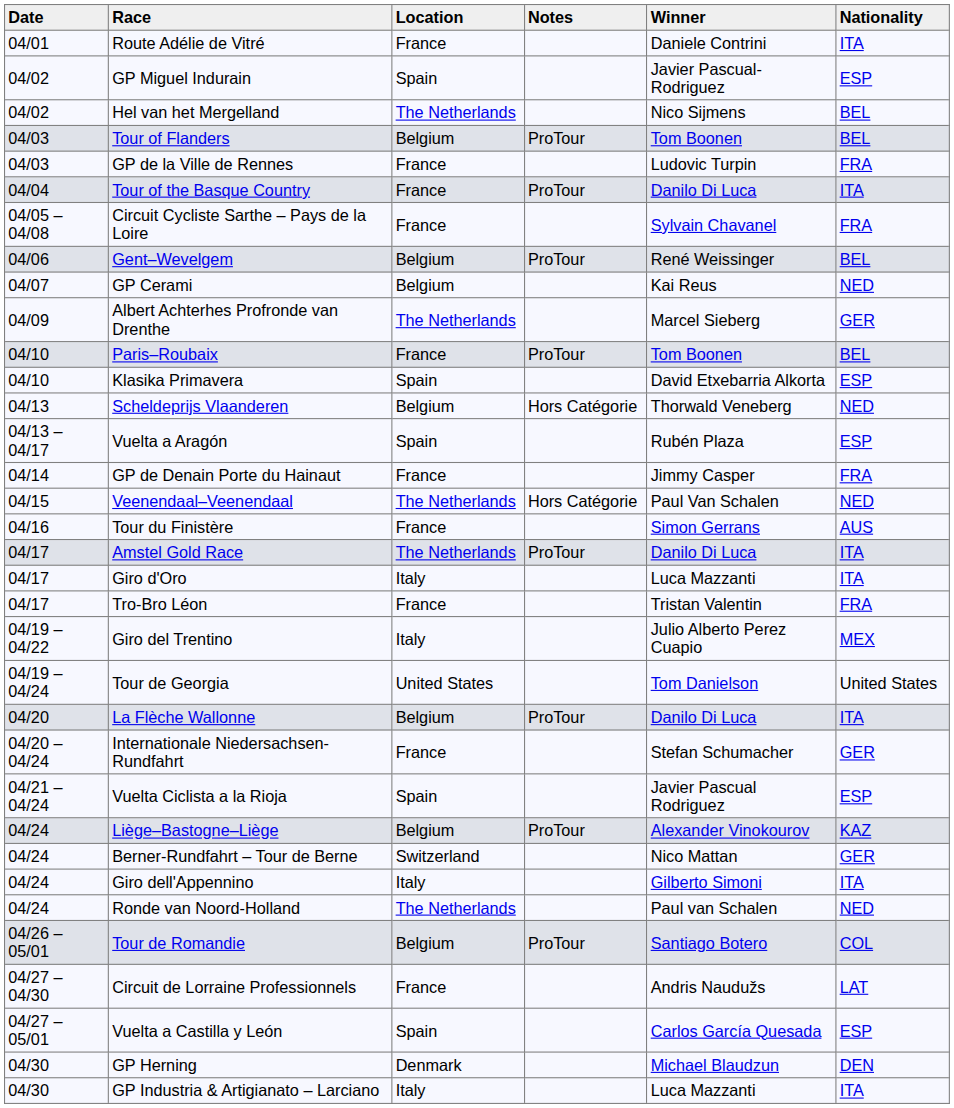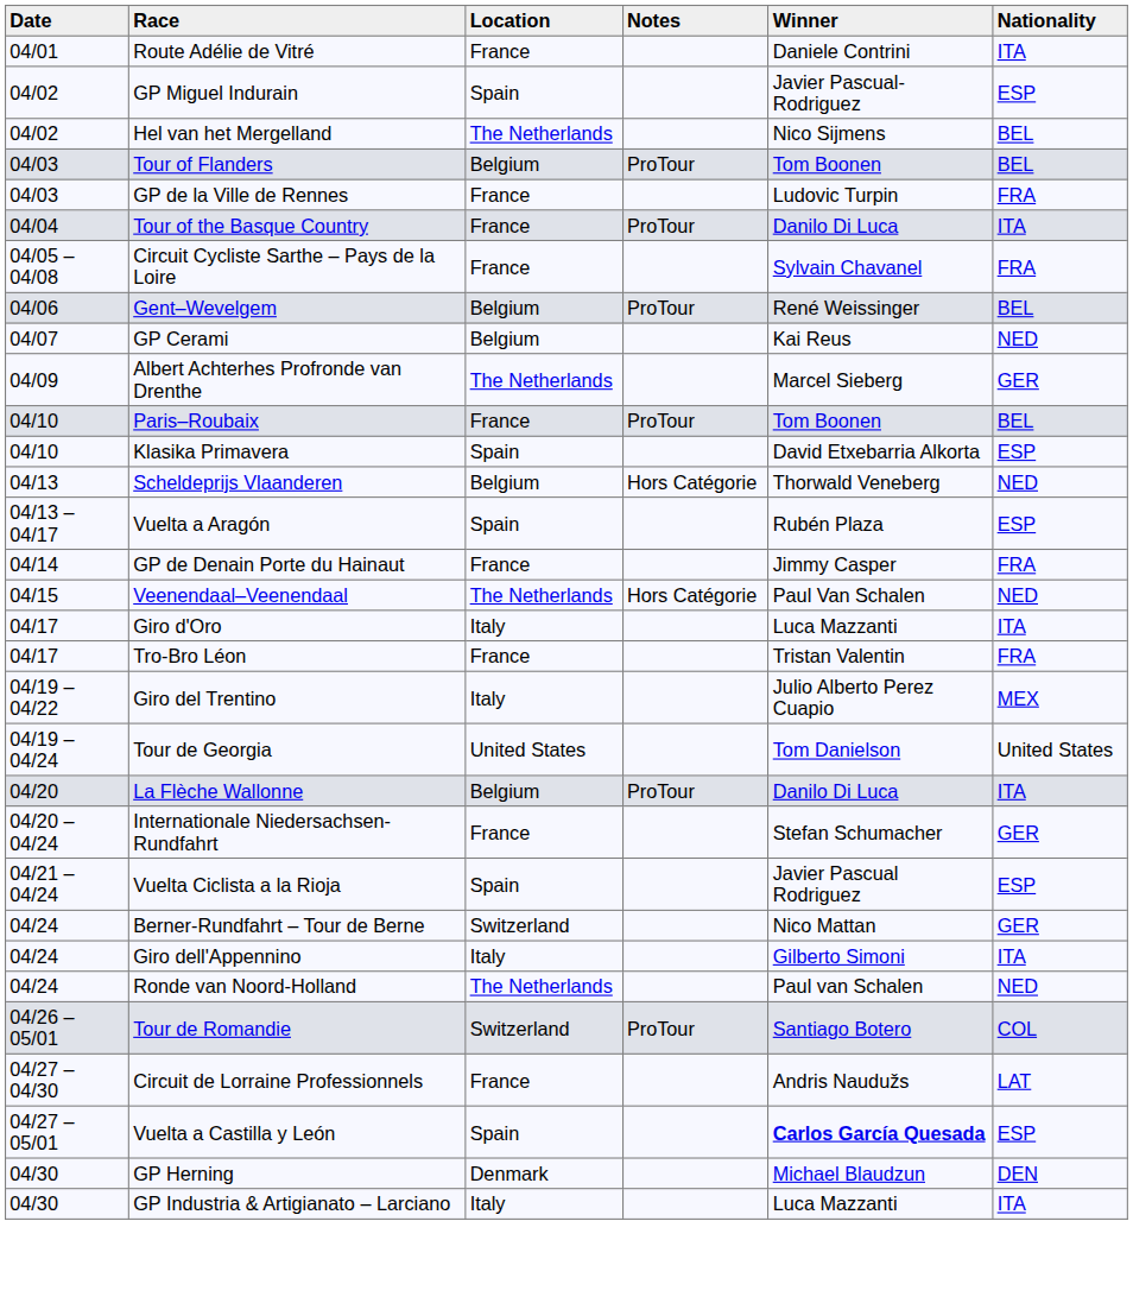- row: 04/16 | Tour du Finistère | France | Simon Gerrans | AUS
- row: 04/17 | Amstel Gold Race | The Netherlands | ProTour | Danilo Di Luca | ITA
- row: 04/24 | Liège–Bastogne–Liège | Belgium | ProTour | Alexander Vinokourov | KAZ
Tour de Romandie | Location: Belgium -> Switzerland
Vuelta a Castilla y León | Winner: normal -> bold
